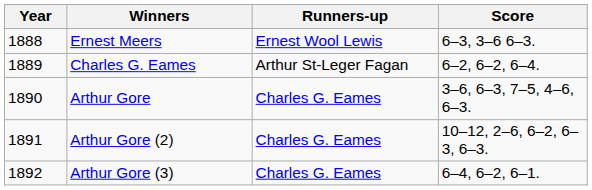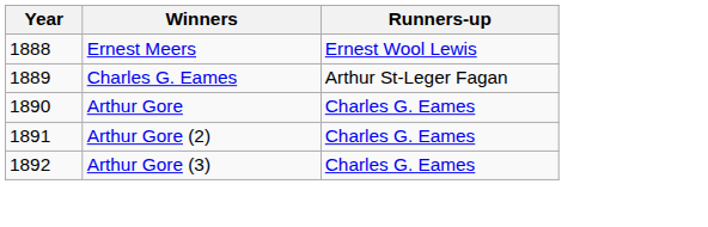- column: Score | 6–3, 3–6 6–3. | 6–2, 6–2, 6–4. | 3–6, 6–3, 7–5, 4–6, 6–3. | 10–12, 2–6, 6–2, 6–3, 6–3. | 6–4, 6–2, 6–1.
